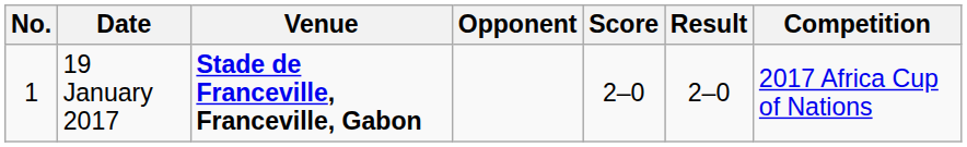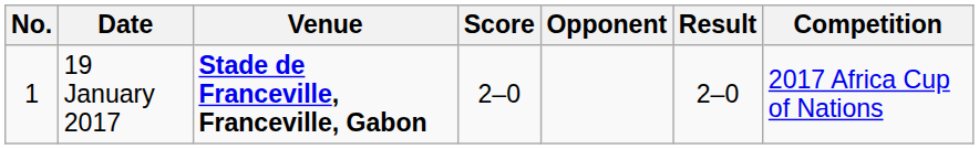columns swapped: Opponent <-> Score
